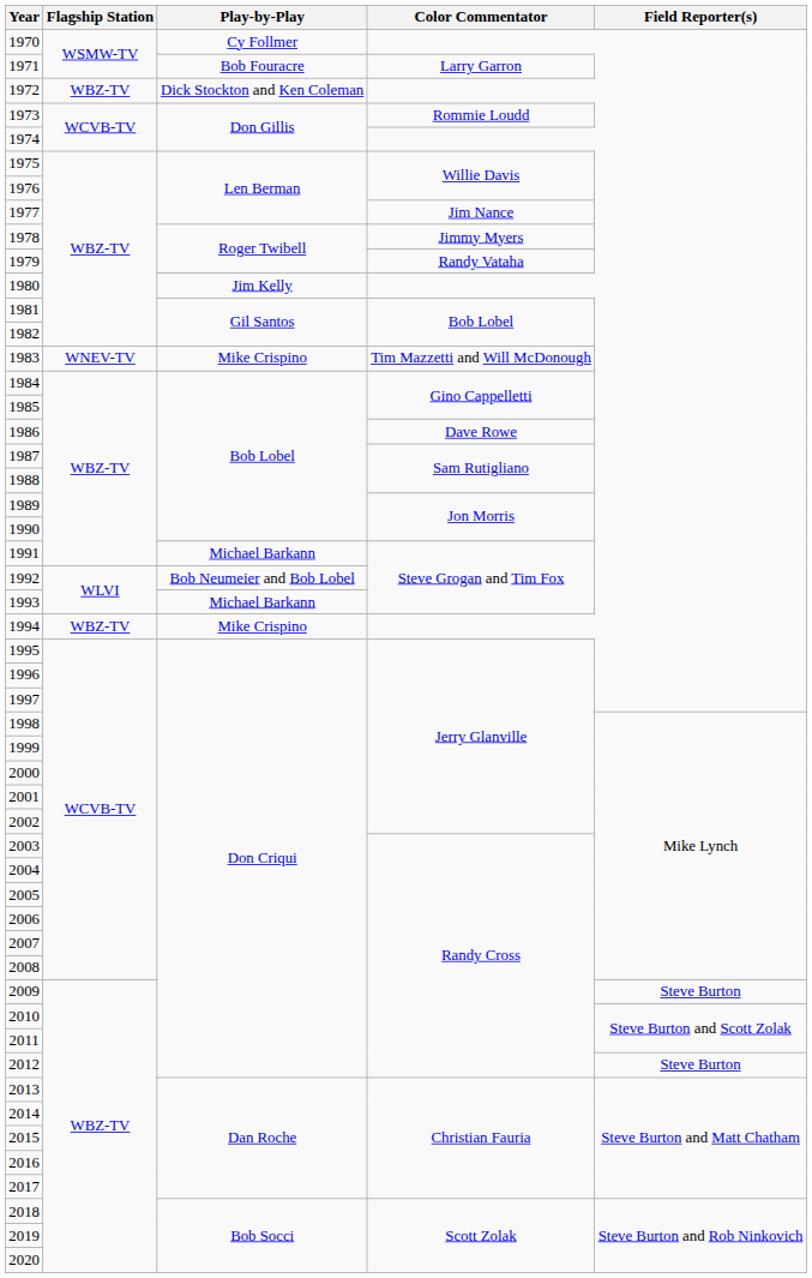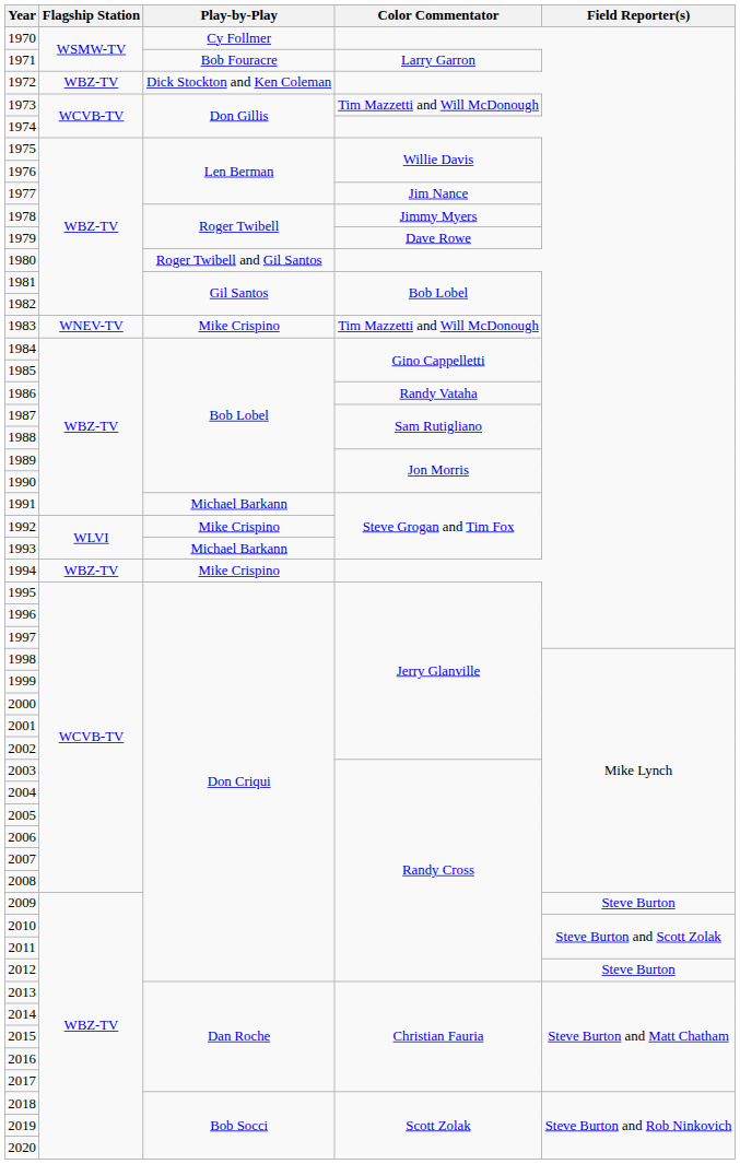1973 | Color Commentator: Rommie Loudd -> Tim Mazzetti and Will McDonough
1979 | Color Commentator: Randy Vataha -> Dave Rowe
1980 | Play-by-Play: Jim Kelly -> Roger Twibell and Gil Santos
1986 | Color Commentator: Dave Rowe -> Randy Vataha
1992 | Play-by-Play: Bob Neumeier and Bob Lobel -> Mike Crispino
